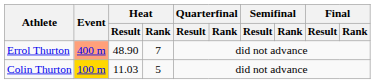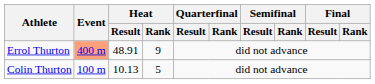Errol Thurton | Heat / Result: 48.90 -> 48.91
Errol Thurton | Heat / Rank: 7 -> 9
Colin Thurton | Event: gold background -> no background
Colin Thurton | Heat / Result: 11.03 -> 10.13
